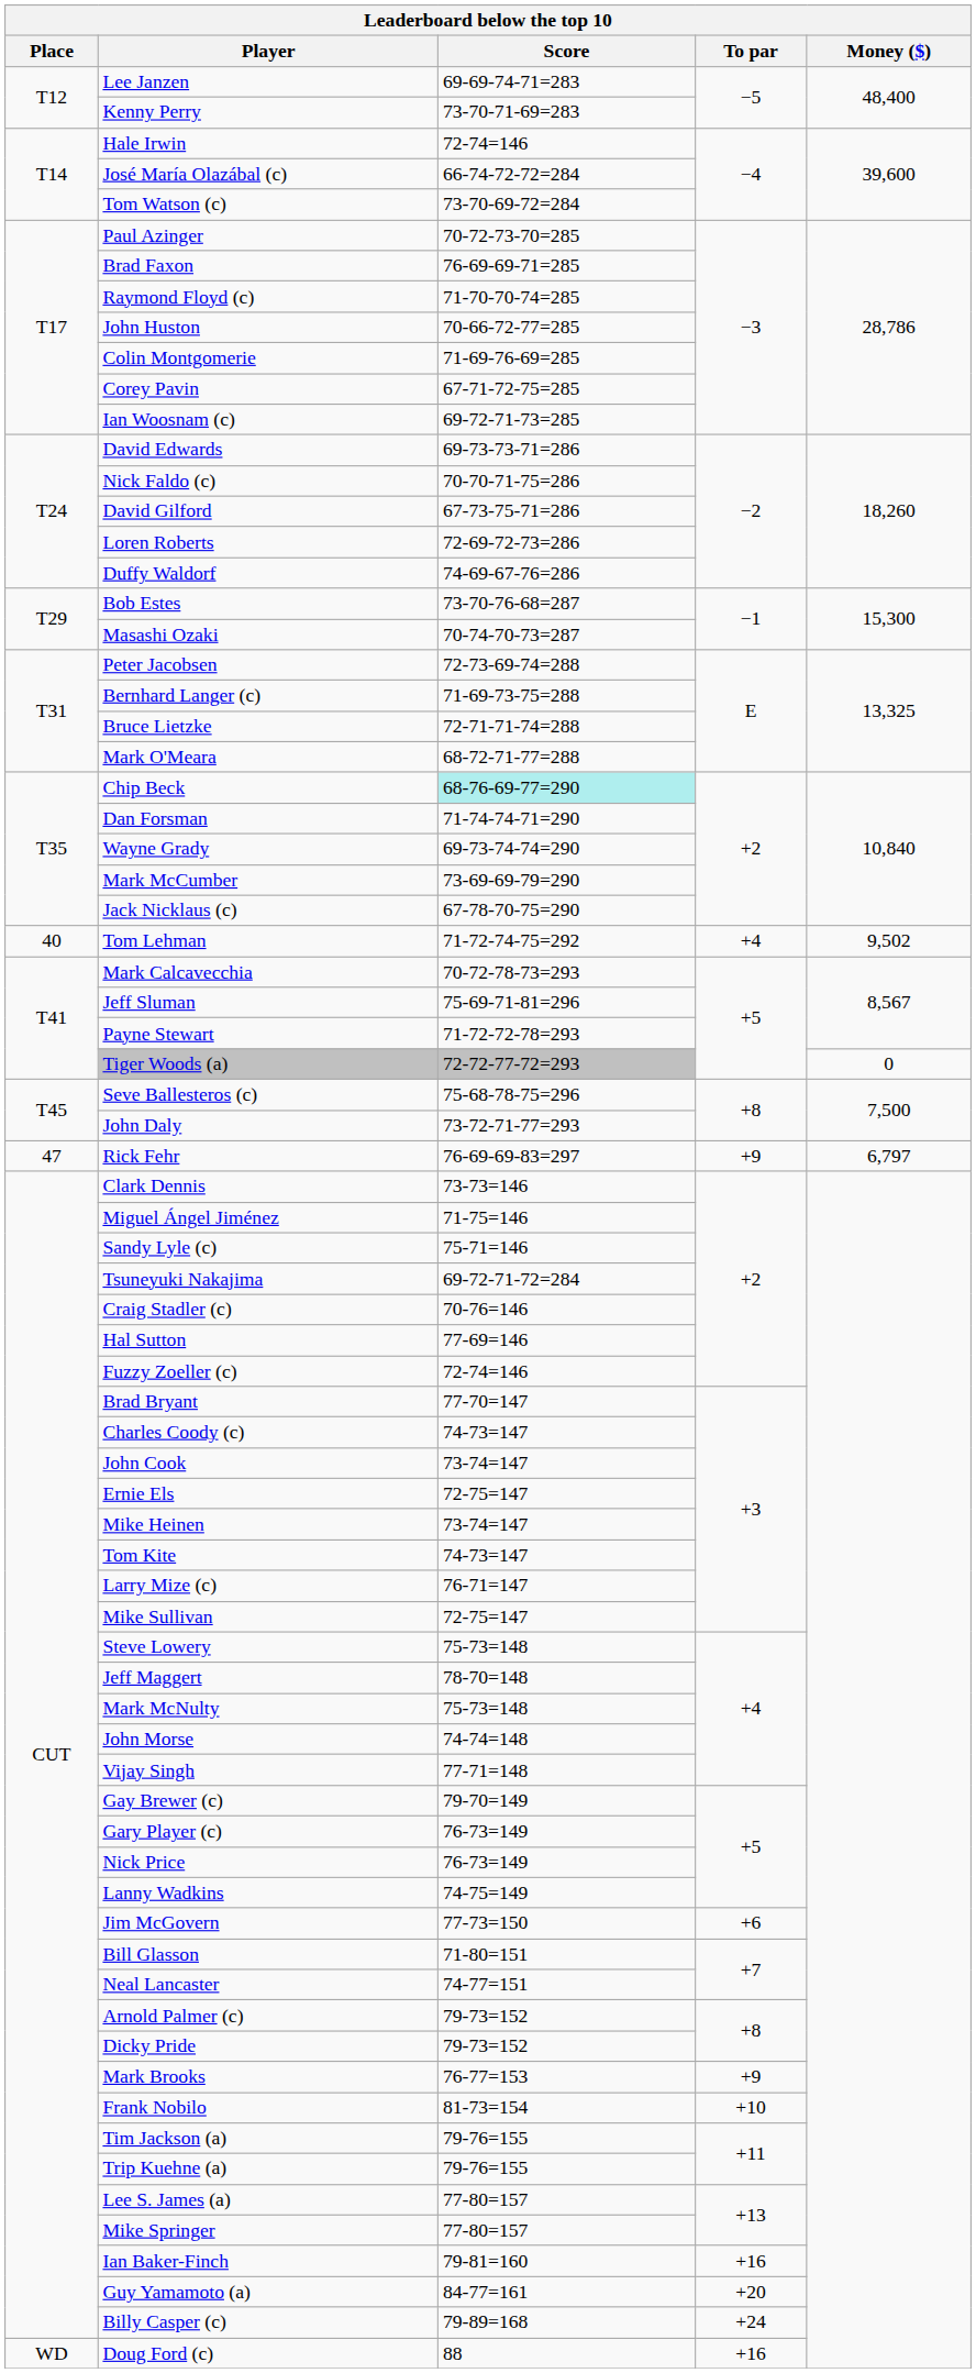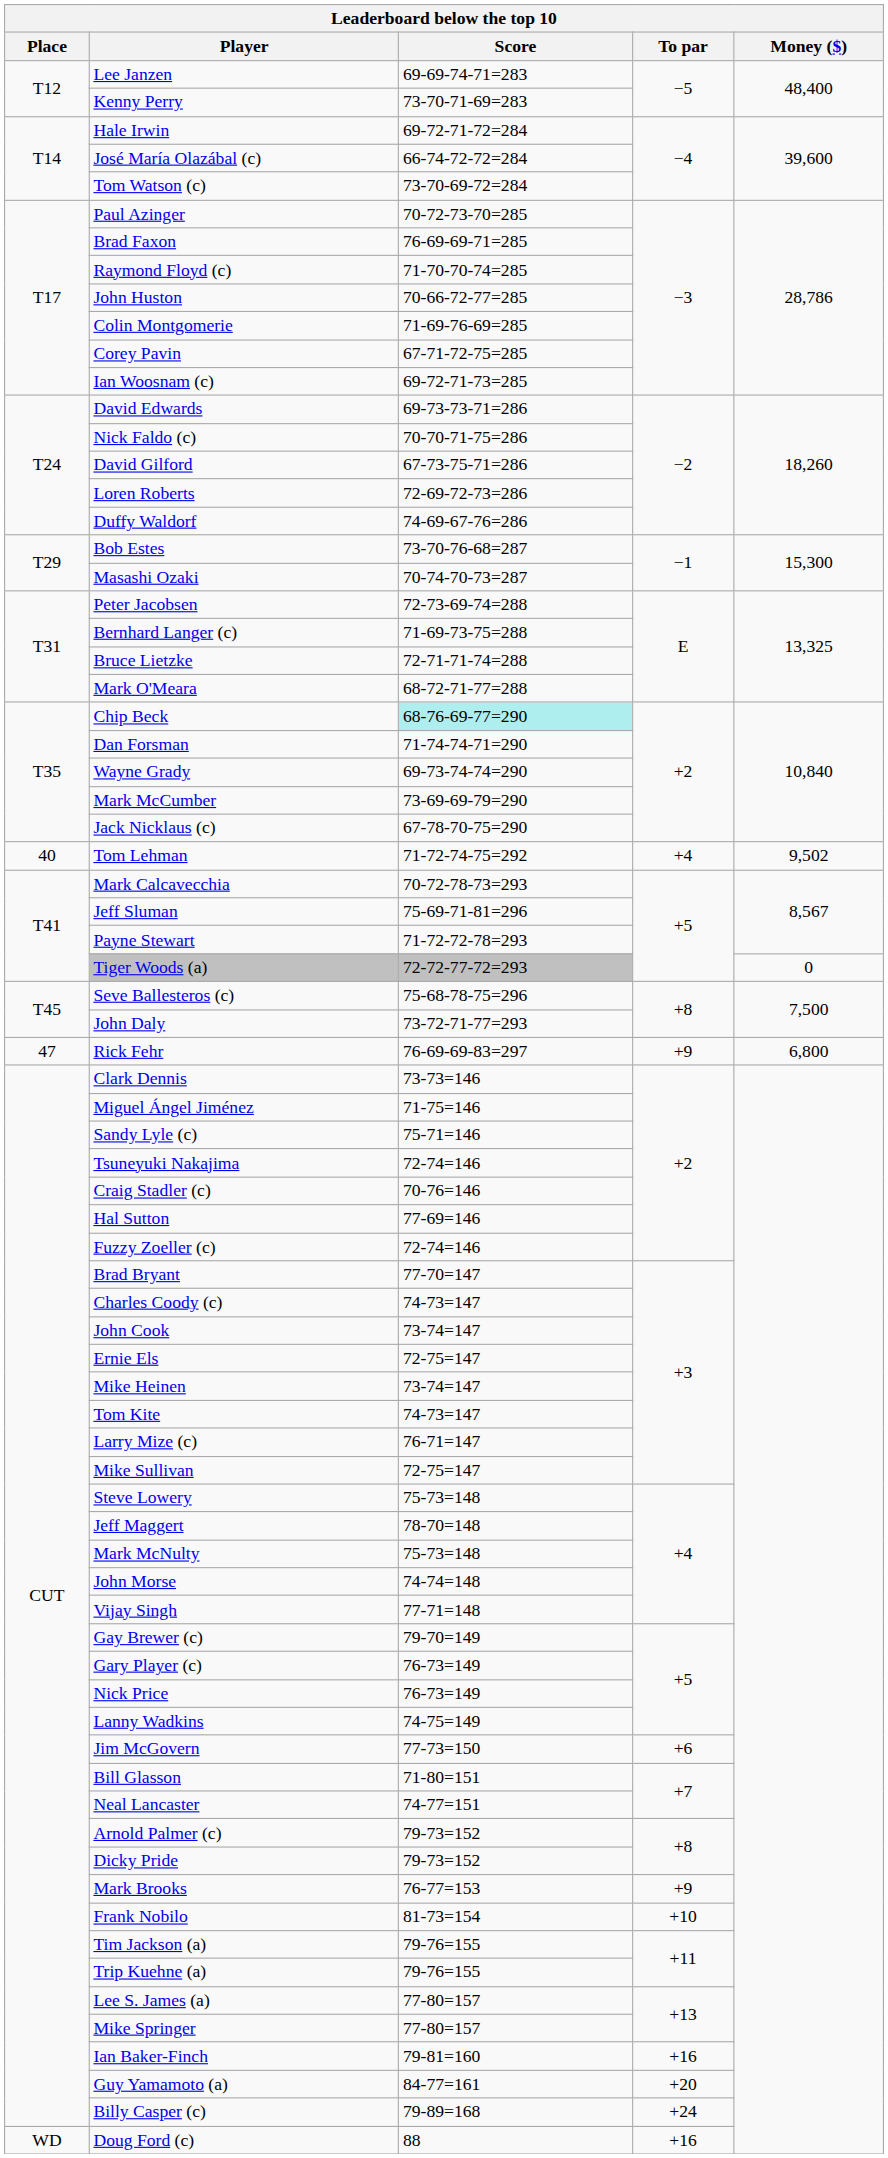Hale Irwin | Score: 72-74=146 -> 69-72-71-72=284
Rick Fehr | Money ($): 6,797 -> 6,800
Tsuneyuki Nakajima | Score: 69-72-71-72=284 -> 72-74=146
